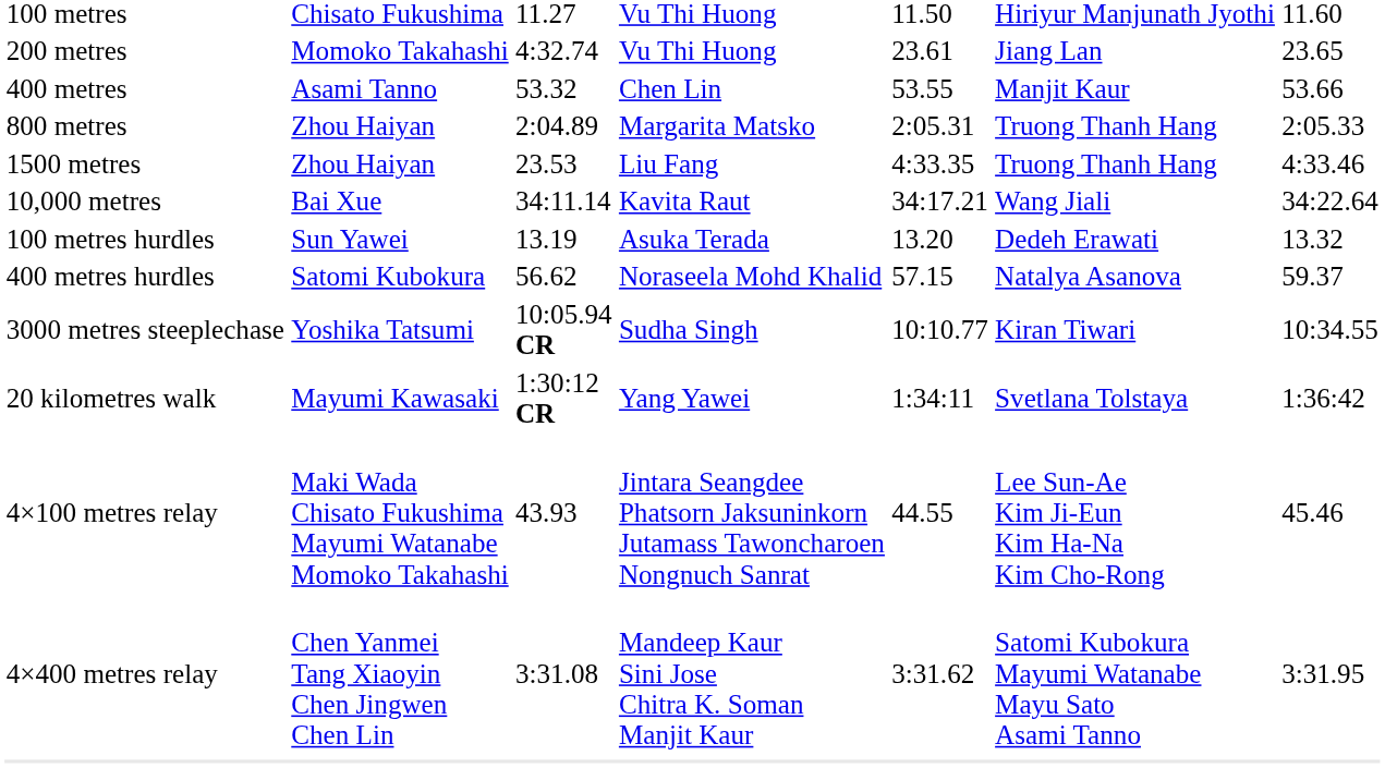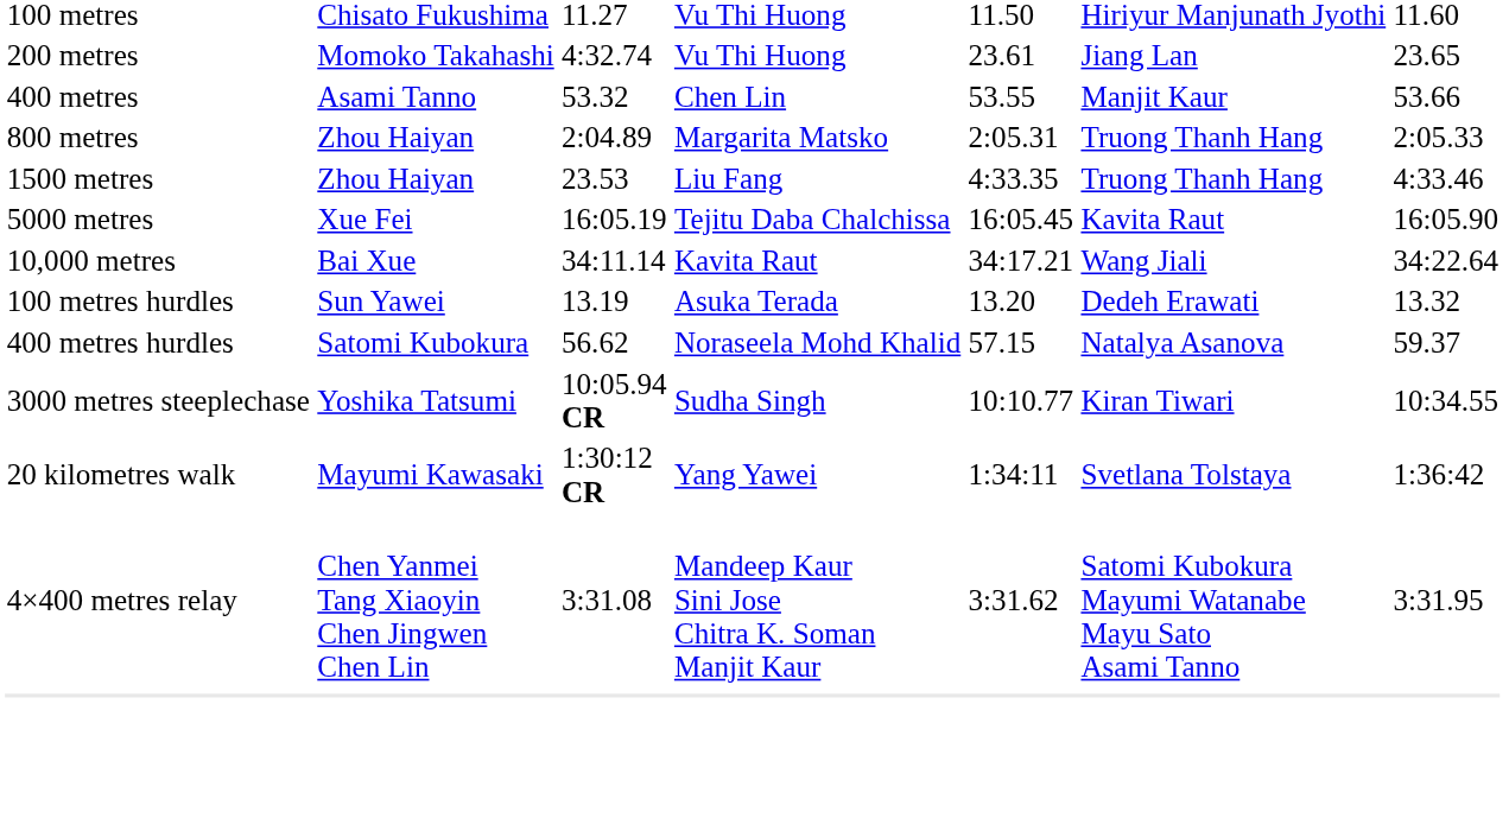+ row: 5000 metres | Xue Fei | 16:05.19 | Tejitu Daba Chalchissa | 16:05.45 | Kavita Raut | 16:05.90
- row: 4×100 metres relay | Maki Wada Chisato Fukushima Mayumi Watanabe Momoko Takahashi | 43.93 | Jintara Seangdee Phatsorn Jaksuninkorn Jutamass Tawoncharoen Nongnuch Sanrat | 44.55 | Lee Sun-Ae Kim Ji-Eun Kim Ha-Na Kim Cho-Rong | 45.46
